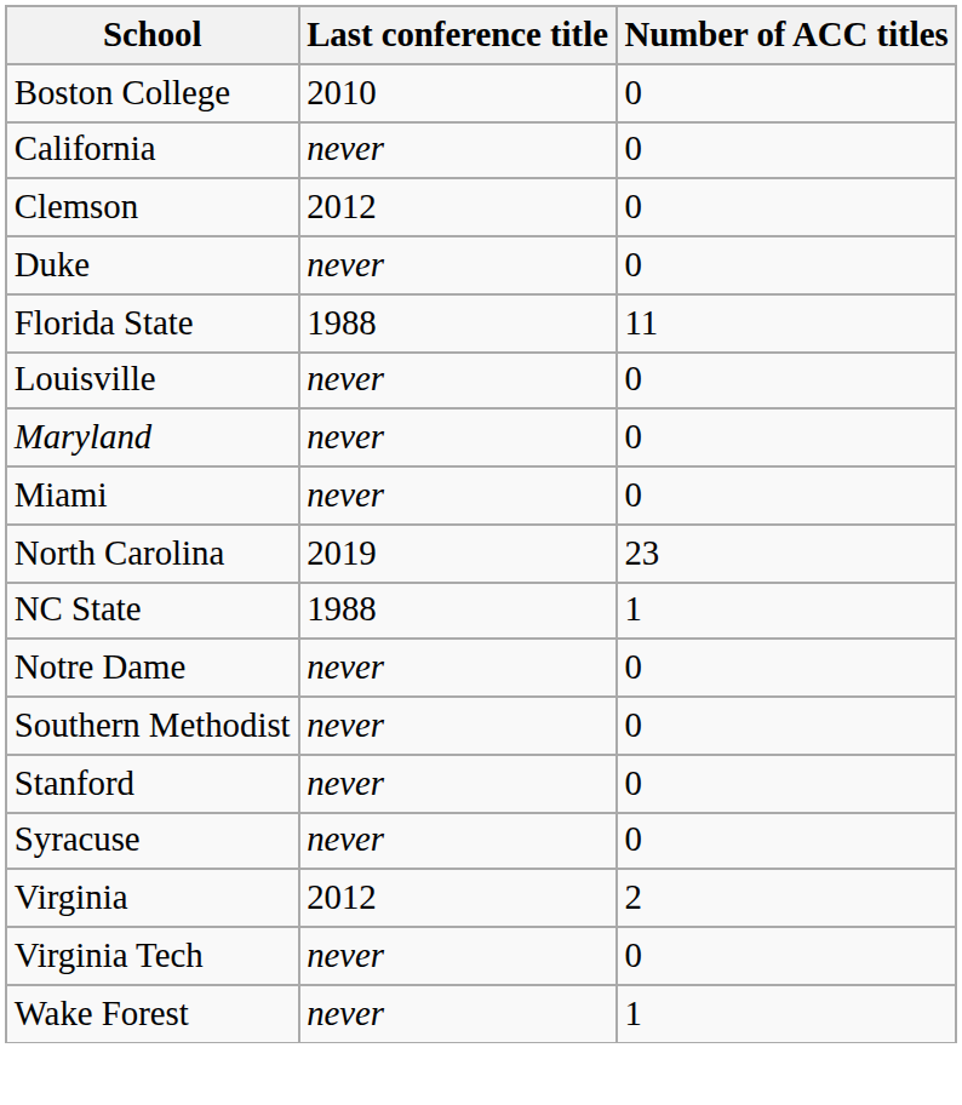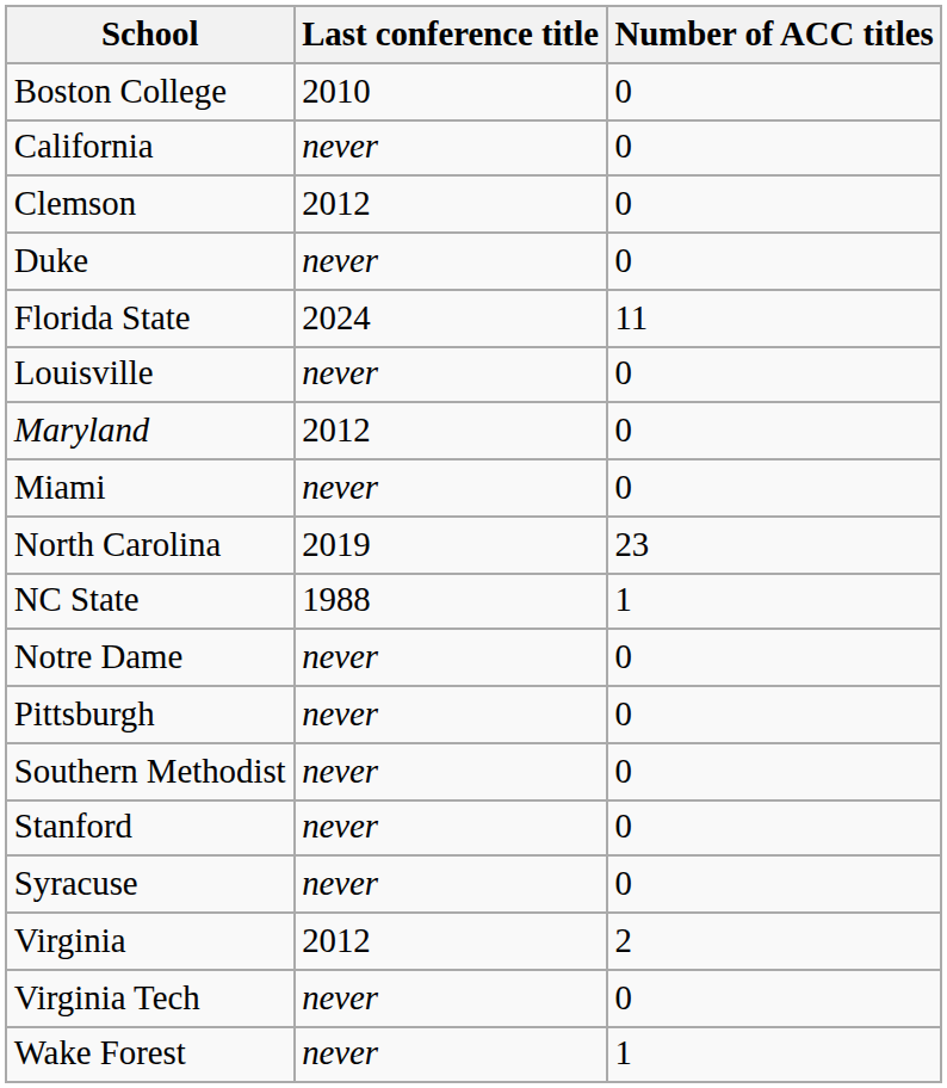Florida State | Last conference title: 1988 -> 2024
Maryland | Last conference title: never -> 2012
+ row: Pittsburgh | never | 0
